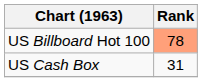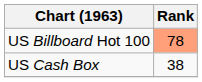US Cash Box | Rank: 31 -> 38
